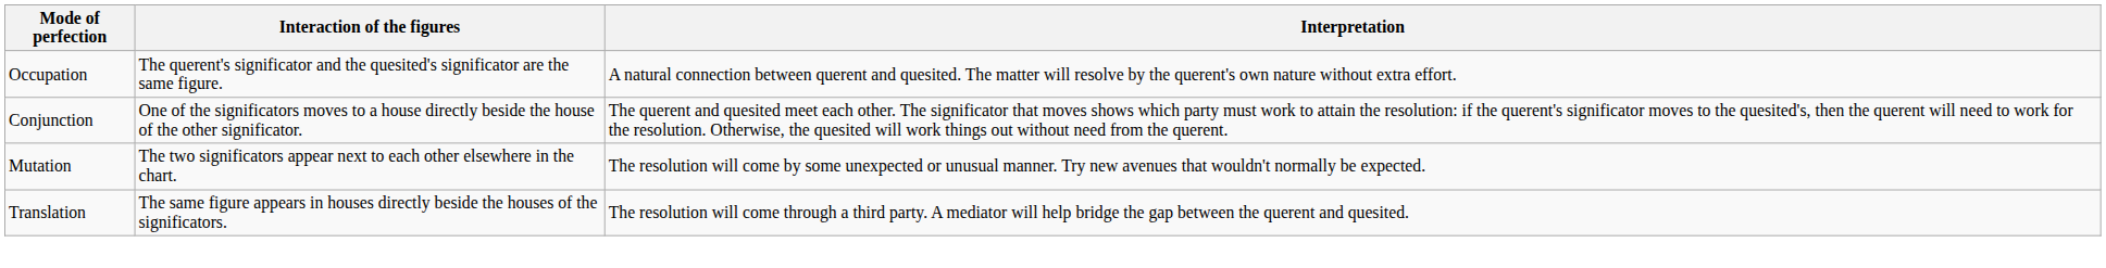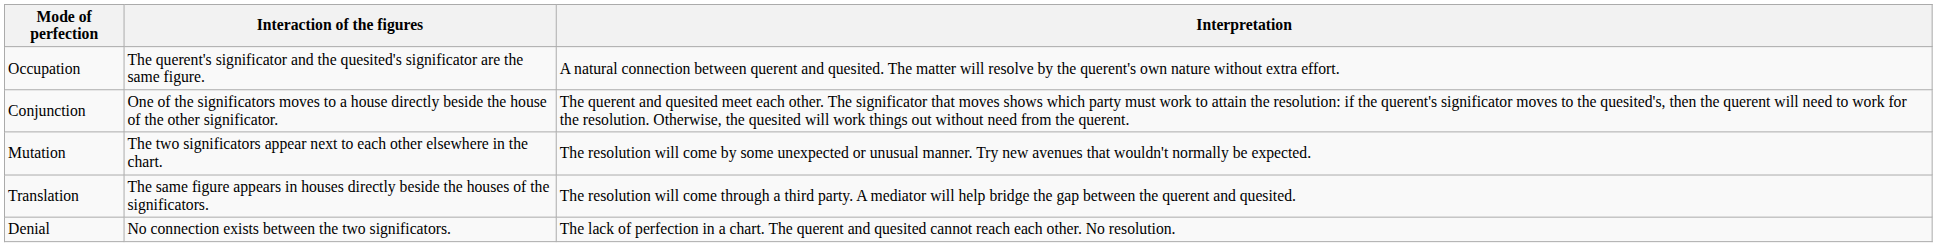+ row: Denial | No connection exists between the two significators. | The lack of perfection in a chart. The querent and quesited cannot reach each other. No resolution.
